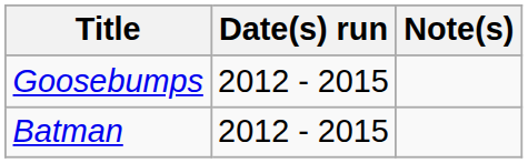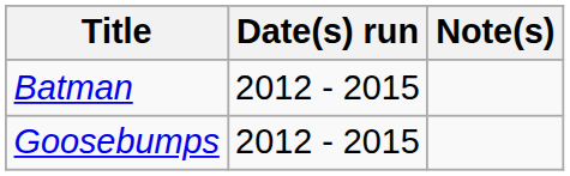rows swapped: Batman <-> Goosebumps
